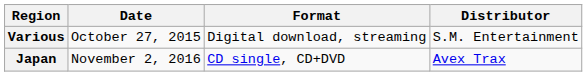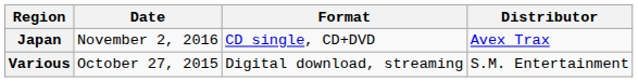rows swapped: Various <-> Japan
